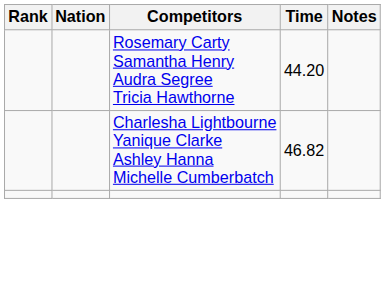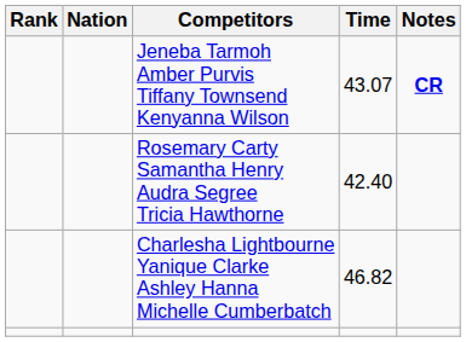+ row: Jeneba Tarmoh Amber Purvis Tiffany Townsend Kenyanna Wilson | 43.07 | CR
Rosemary Carty Samantha Henry Audra Segree Tricia Hawthorne | Time: 44.20 -> 42.40
